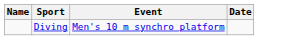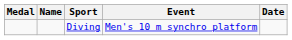+ column: Medal
